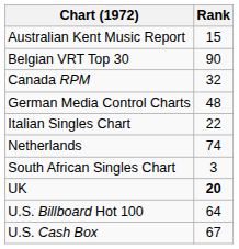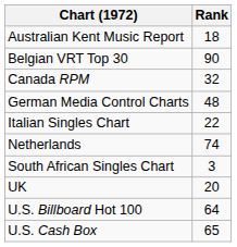Australian Kent Music Report | Rank: 15 -> 18
UK | Rank: bold -> normal
U.S. Cash Box | Rank: 67 -> 65
